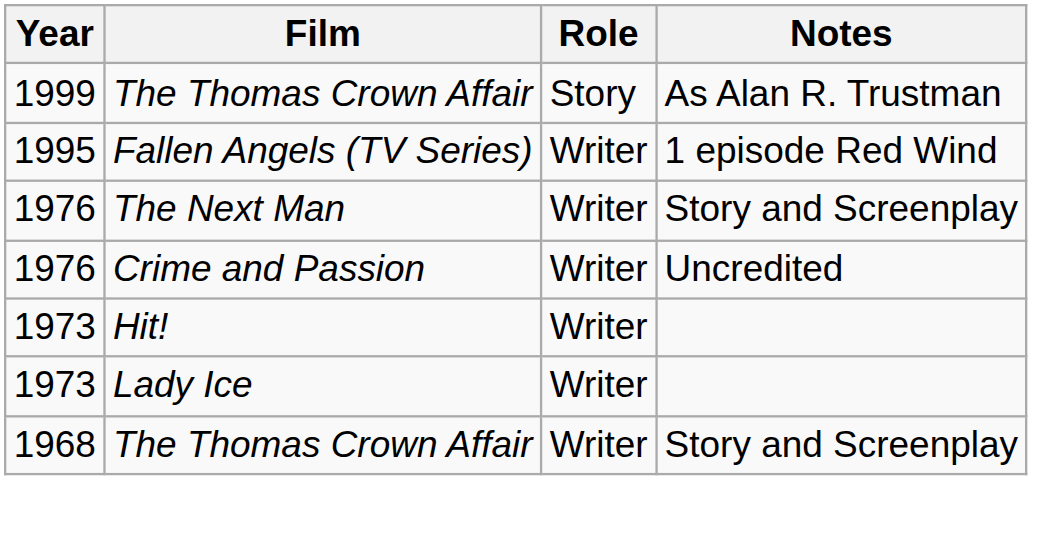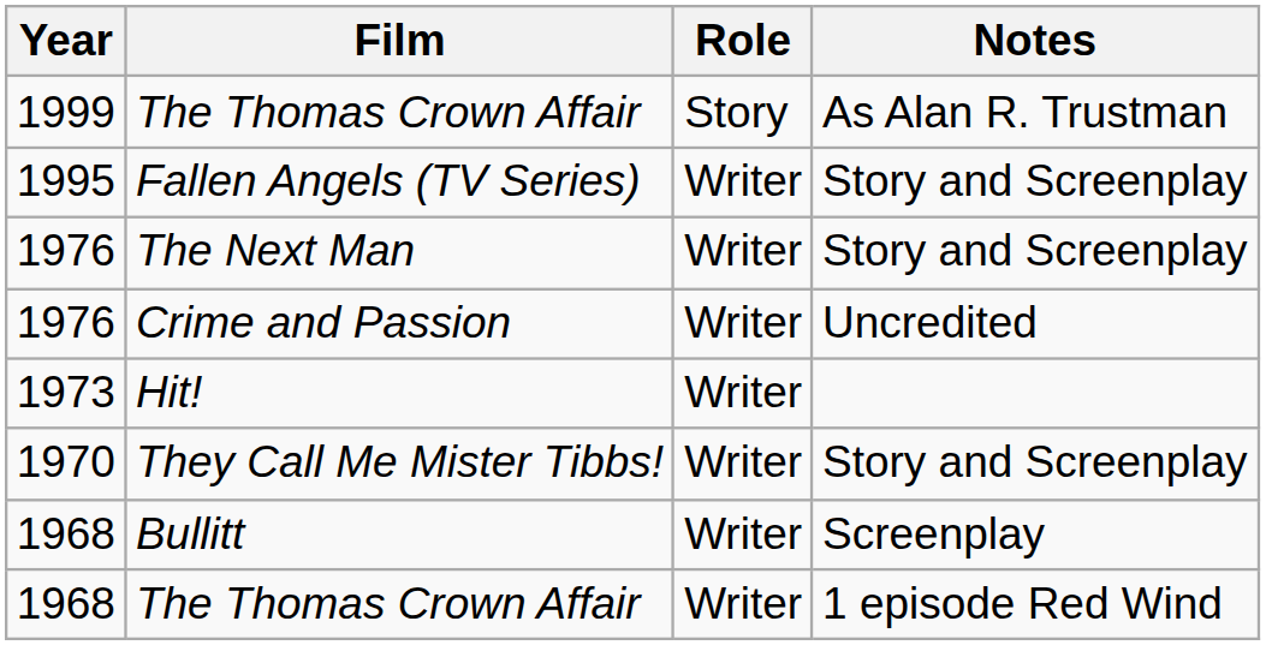Fallen Angels (TV Series) | Notes: 1 episode Red Wind -> Story and Screenplay
- row: 1973 | Lady Ice | Writer
+ row: 1970 | They Call Me Mister Tibbs! | Writer | Story and Screenplay
+ row: 1968 | Bullitt | Writer | Screenplay
1968 / The Thomas Crown Affair | Notes: Story and Screenplay -> 1 episode Red Wind
